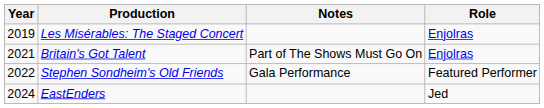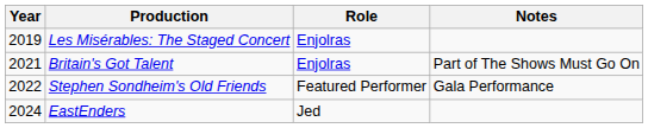columns swapped: Role <-> Notes
